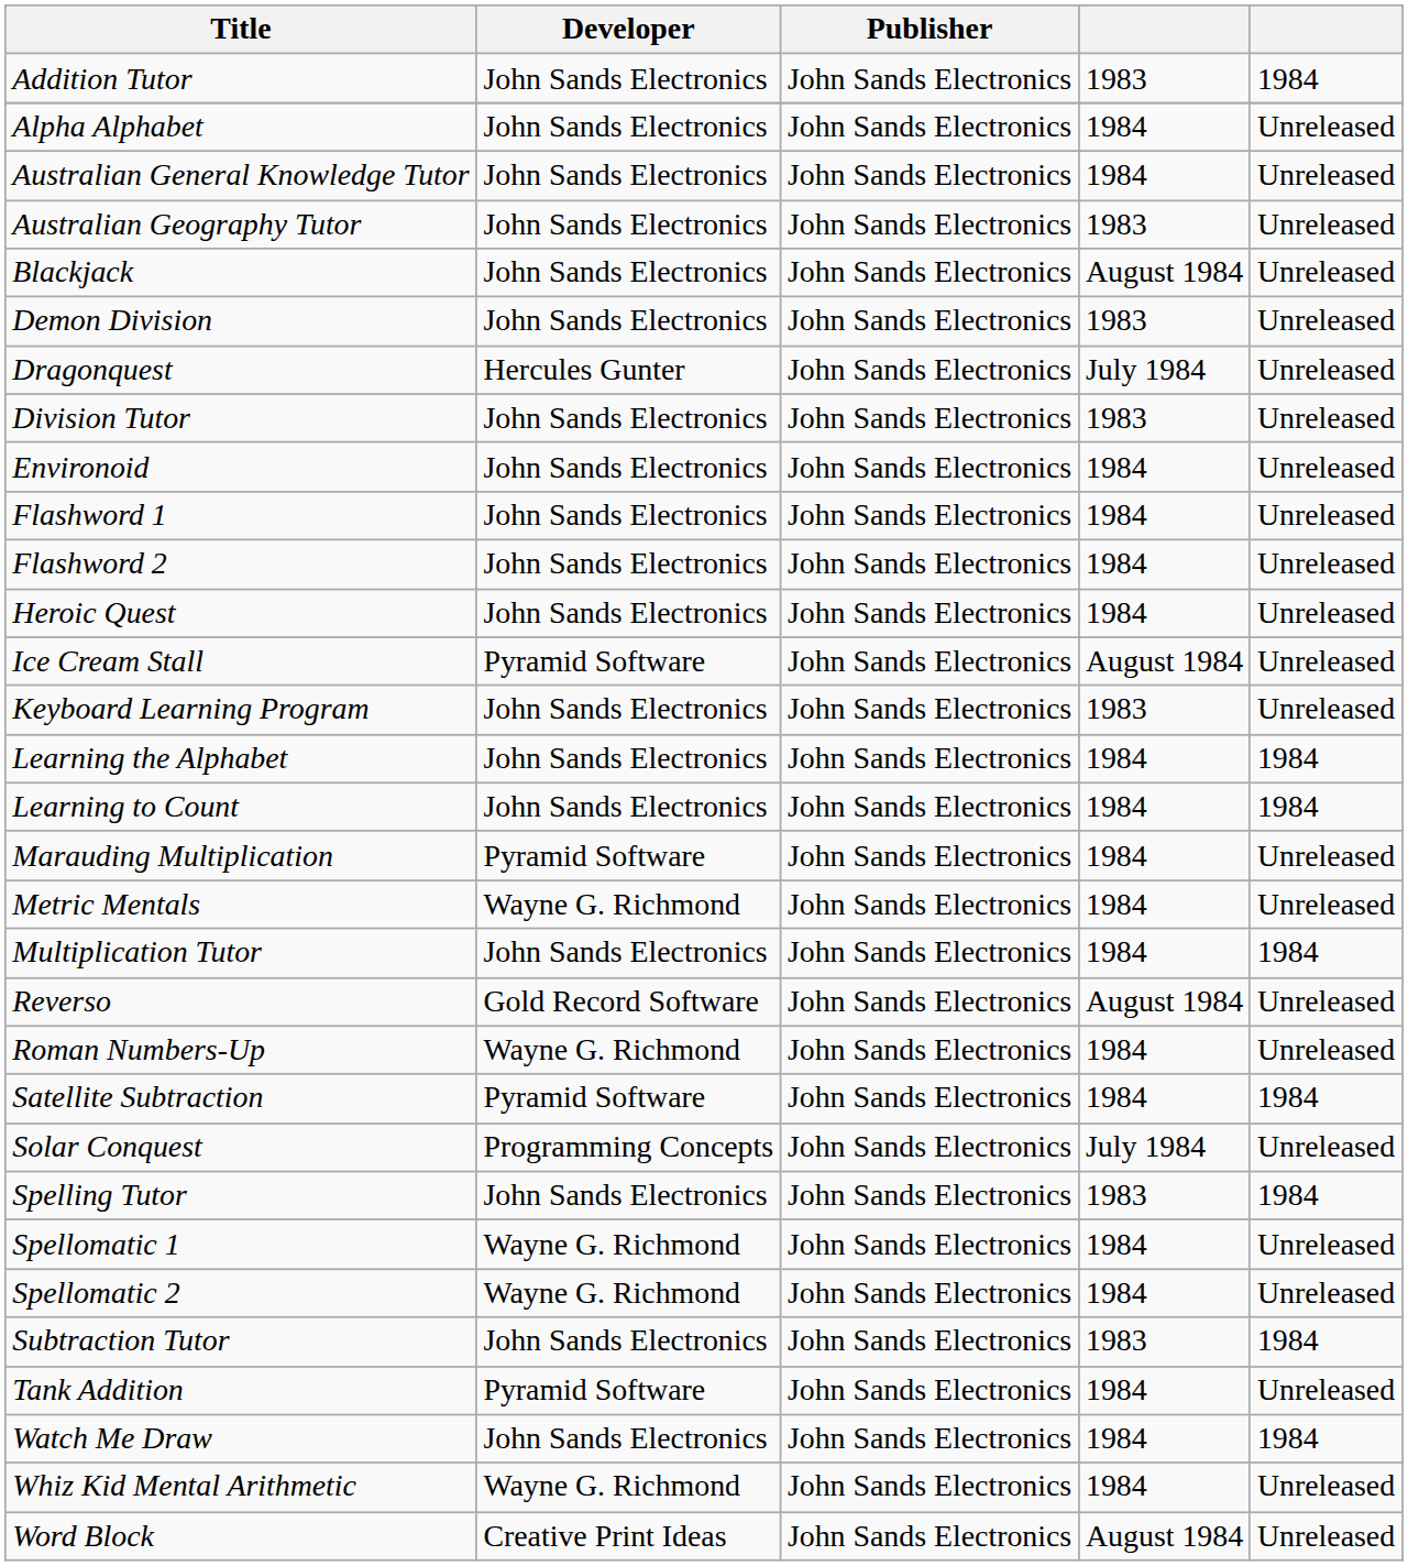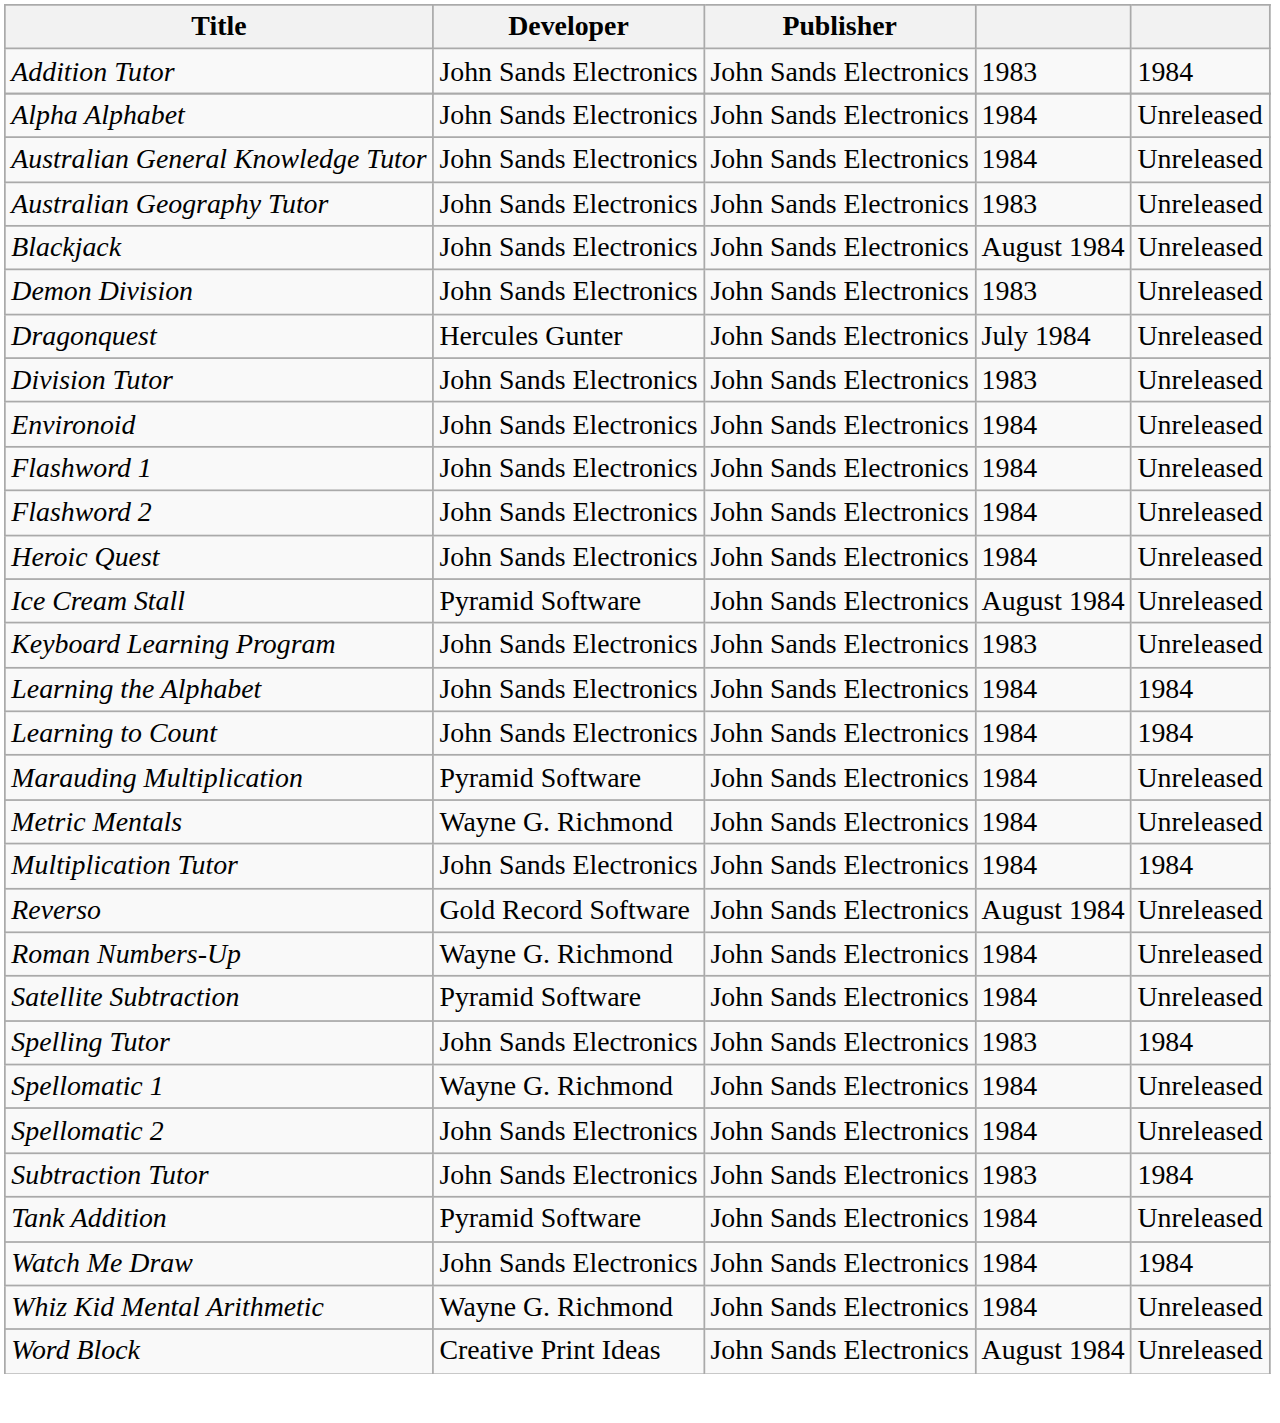Satellite Subtraction | column 5: 1984 -> Unreleased
- row: Solar Conquest | Programming Concepts | John Sands Electronics | July 1984 | Unreleased
Spellomatic 2 | Developer: Wayne G. Richmond -> John Sands Electronics
